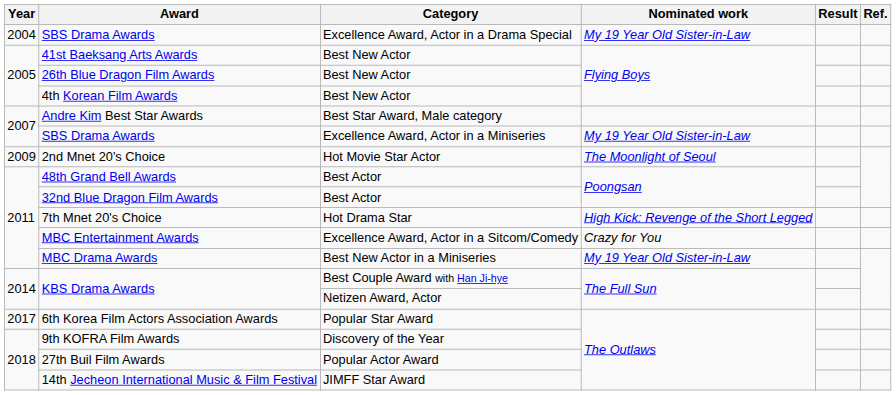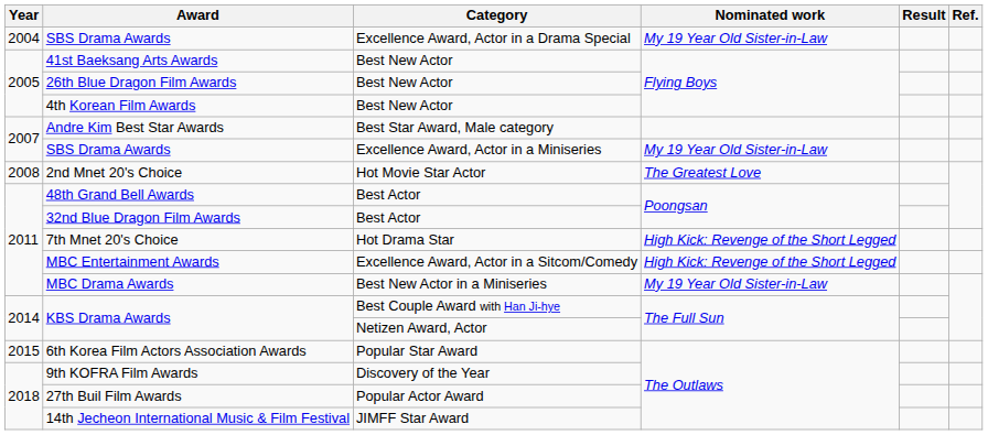2nd Mnet 20's Choice | Year: 2009 -> 2008
2nd Mnet 20's Choice | Nominated work: The Moonlight of Seoul -> The Greatest Love
MBC Entertainment Awards | Nominated work: Crazy for You -> High Kick: Revenge of the Short Legged
6th Korea Film Actors Association Awards | Year: 2017 -> 2015
